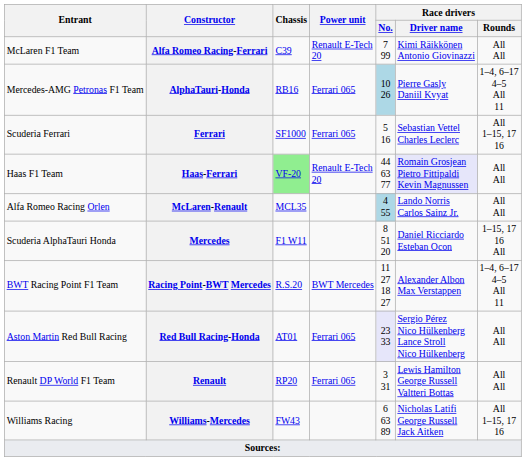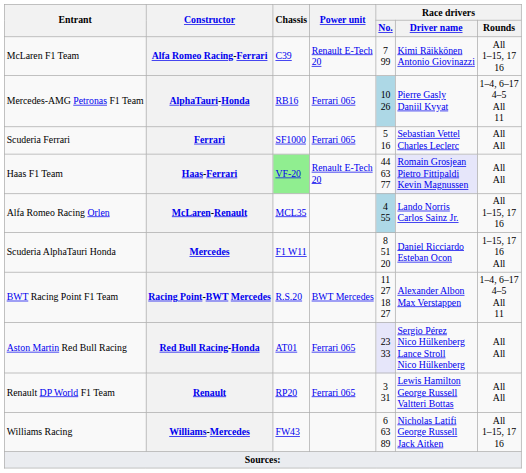Alfa Romeo Racing-Ferrari | Race drivers / Rounds: All All -> All 1–15, 17 16
Ferrari | Race drivers / Rounds: All 1–15, 17 16 -> All All
McLaren-Renault | Race drivers / Rounds: All All -> All 1–15, 17 16
